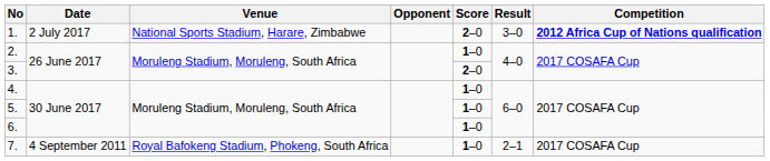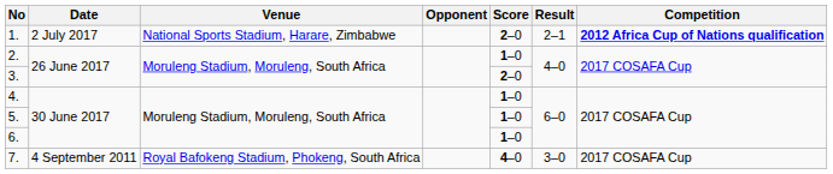1. | Result: 3–0 -> 2–1
7. | Score: 1–0 -> 4–0
7. | Result: 2–1 -> 3–0
